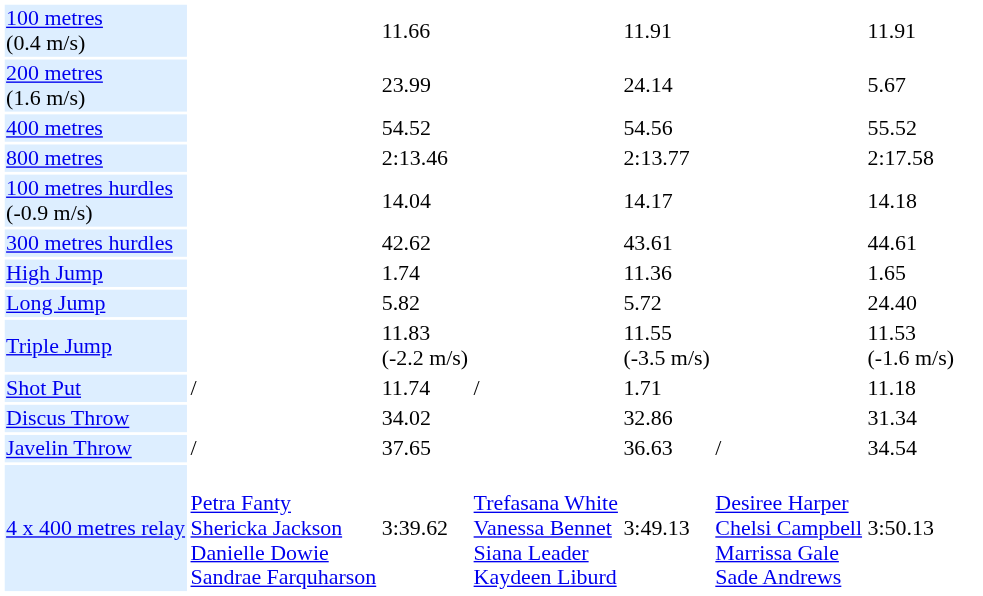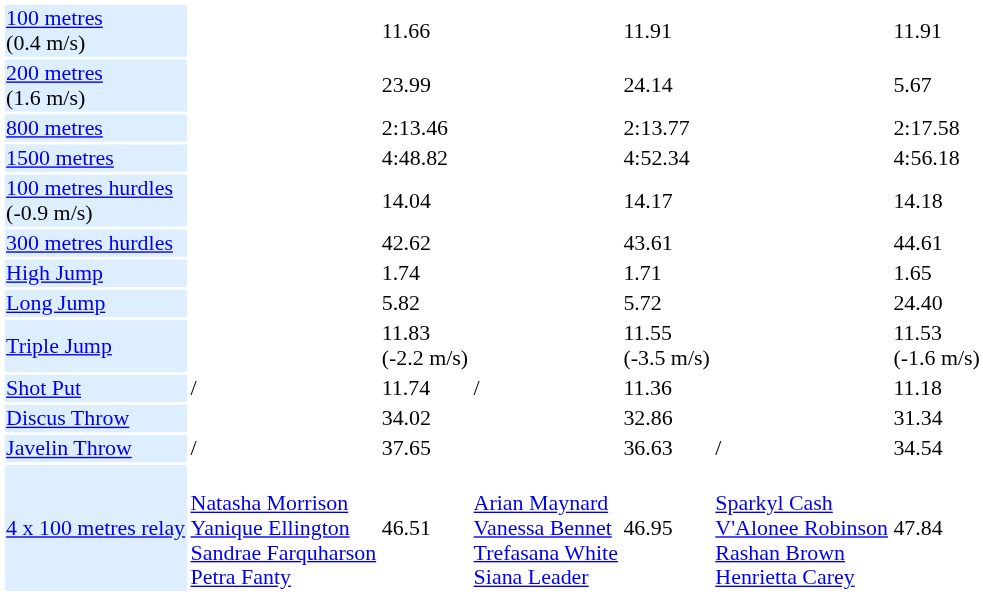- row: 400 metres | 54.52 | 54.56 | 55.52
+ row: 1500 metres | 4:48.82 | 4:52.34 | 4:56.18
High Jump | column 5: 11.36 -> 1.71
Shot Put | column 5: 1.71 -> 11.36
+ row: 4 x 100 metres relay | Natasha Morrison Yanique Ellington Sandrae Farquharson Petra Fanty | 46.51 | Arian Maynard Vanessa Bennet Trefasana White Siana Leader | 46.95 | Sparkyl Cash V'Alonee Robinson Rashan Brown Henrietta Carey | 47.84
- row: 4 x 400 metres relay | Petra Fanty Shericka Jackson Danielle Dowie Sandrae Farquharson | 3:39.62 | Trefasana White Vanessa Bennet Siana Leader Kaydeen Liburd | 3:49.13 | Desiree Harper Chelsi Campbell Marrissa Gale Sade Andrews | 3:50.13
